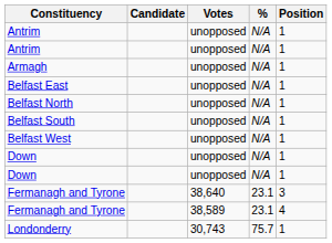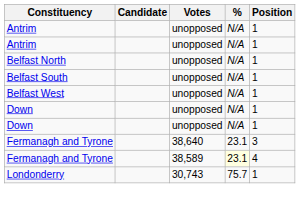- row: Armagh | unopposed | N/A | 1
- row: Belfast East | unopposed | N/A | 1
Fermanagh and Tyrone / 38,589 | %: no background -> lightyellow background
